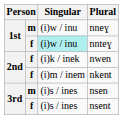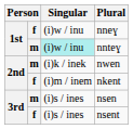nneɣ | column 2: m -> f
nnteɣ | column 2: f -> m
nwen | column 2: f -> m
